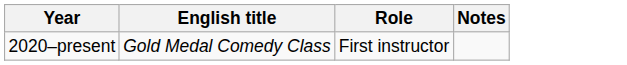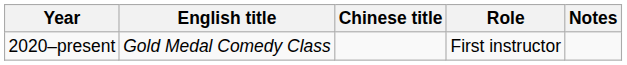+ column: Chinese title
